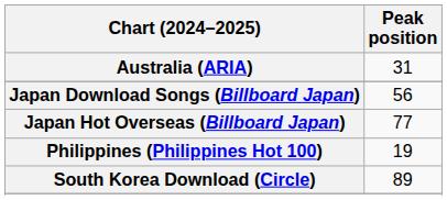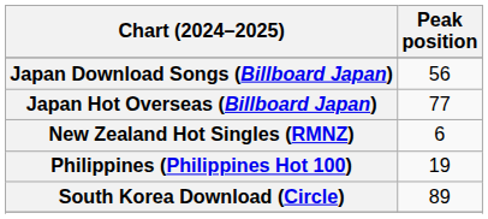- row: Australia (ARIA) | 31
+ row: New Zealand Hot Singles (RMNZ) | 6
